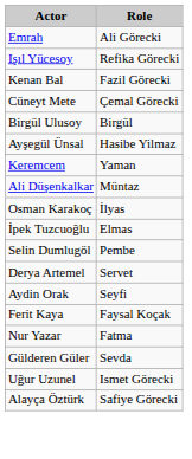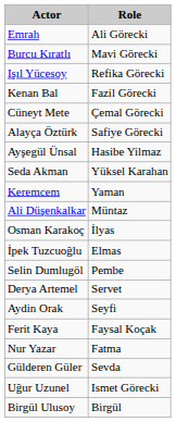+ row: Burcu Kıratlı | Mavi Görecki
rows swapped: Alayça Öztürk <-> Birgül Ulusoy
+ row: Seda Akman | Yüksel Karahan
